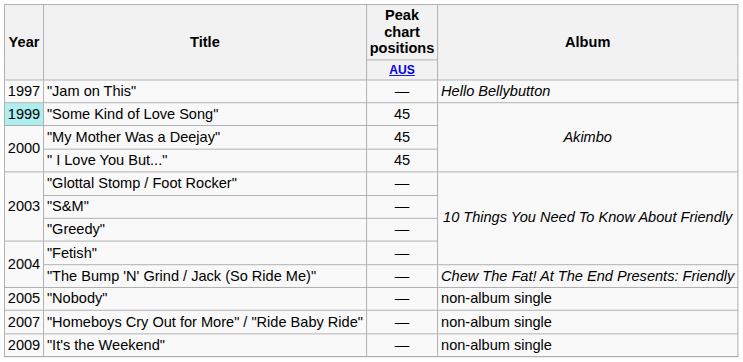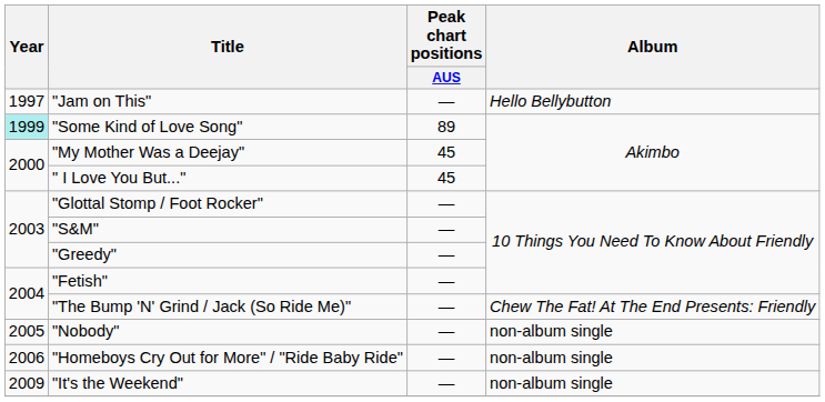"Some Kind of Love Song" | Peak chart positions / AUS: 45 -> 89
"Homeboys Cry Out for More" / "Ride Baby Ride" | Year: 2007 -> 2006
